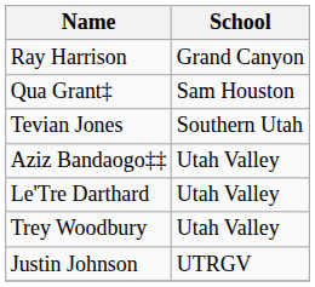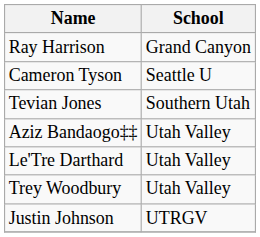- row: Qua Grant‡ | Sam Houston
+ row: Cameron Tyson | Seattle U
